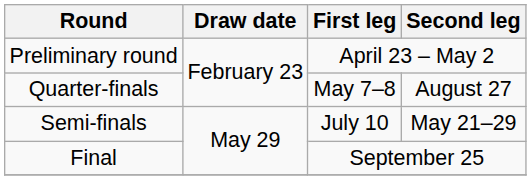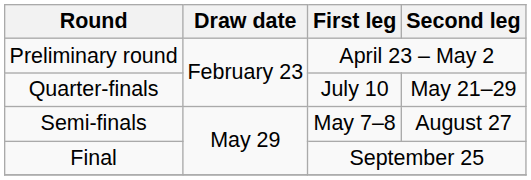Quarter-finals | First leg: May 7–8 -> July 10
Quarter-finals | Second leg: August 27 -> May 21–29
Semi-finals | First leg: July 10 -> May 7–8
Semi-finals | Second leg: May 21–29 -> August 27
